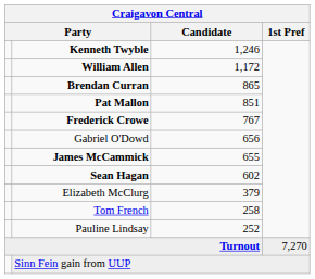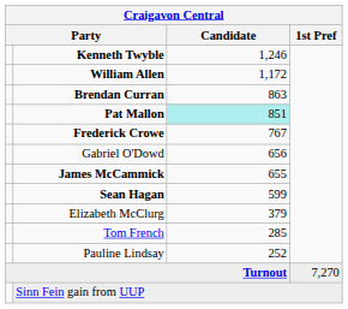Brendan Curran | Candidate: 865 -> 863
Pat Mallon | Candidate: no background -> paleturquoise background
Sean Hagan | Candidate: 602 -> 599
Tom French | Candidate: 258 -> 285
